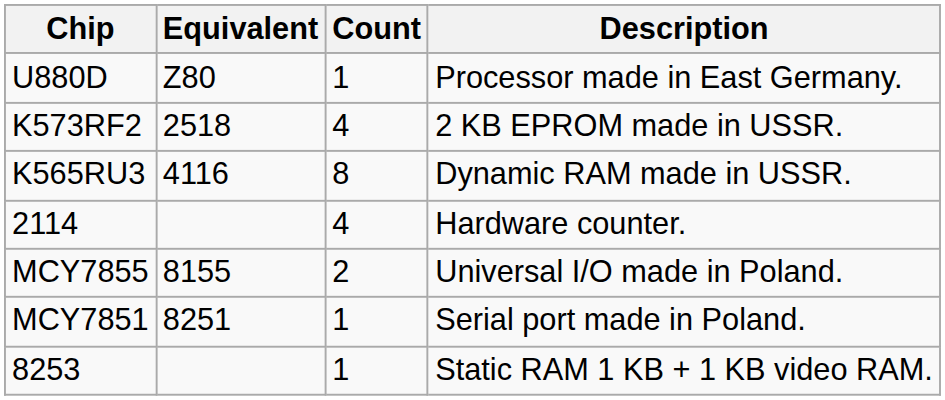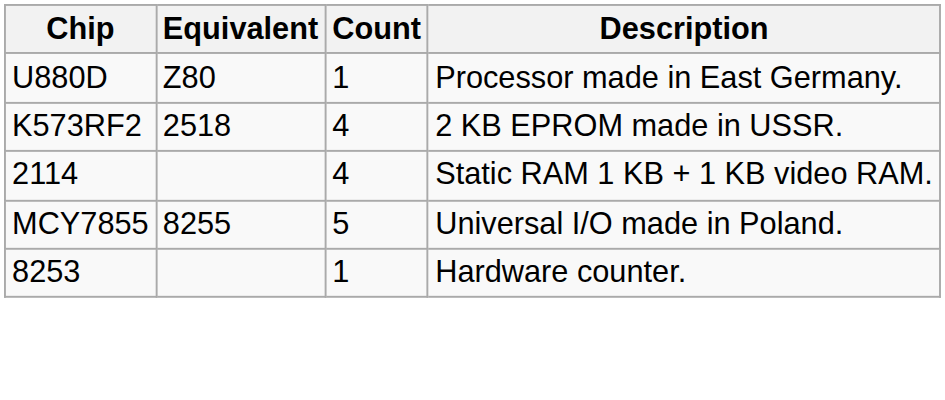- row: K565RU3 | 4116 | 8 | Dynamic RAM made in USSR.
2114 | Description: Hardware counter. -> Static RAM 1 KB + 1 KB video RAM.
MCY7855 | Equivalent: 8155 -> 8255
MCY7855 | Count: 2 -> 5
- row: MCY7851 | 8251 | 1 | Serial port made in Poland.
8253 | Description: Static RAM 1 KB + 1 KB video RAM. -> Hardware counter.
